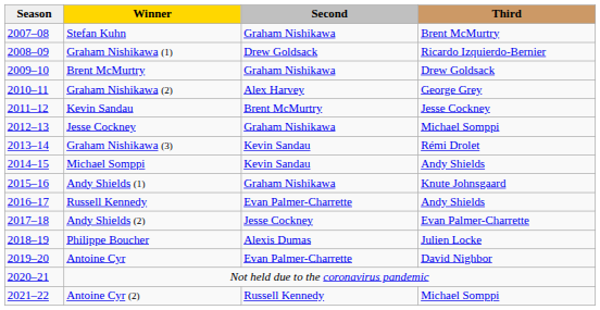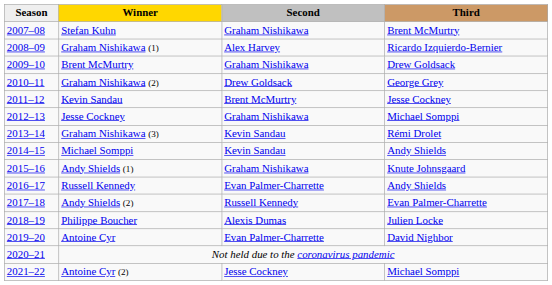Graham Nishikawa (1) | Second: Drew Goldsack -> Alex Harvey
Graham Nishikawa (2) | Second: Alex Harvey -> Drew Goldsack
Andy Shields (2) | Second: Jesse Cockney -> Russell Kennedy
Antoine Cyr (2) | Second: Russell Kennedy -> Jesse Cockney
